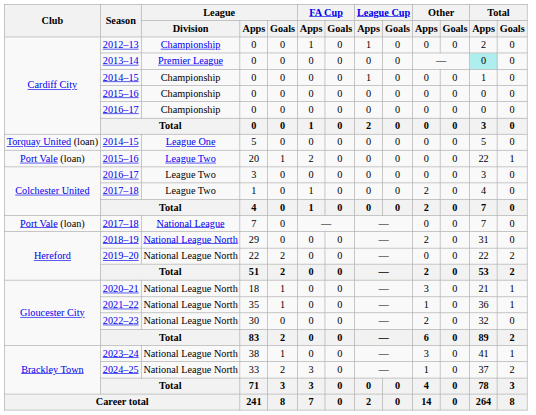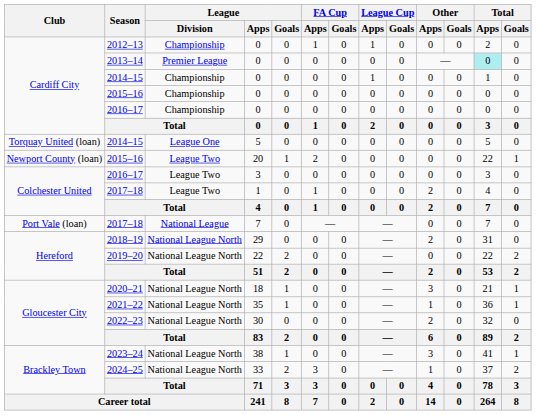2015–16 / 20 | Club: Port Vale (loan) -> Newport County (loan)
